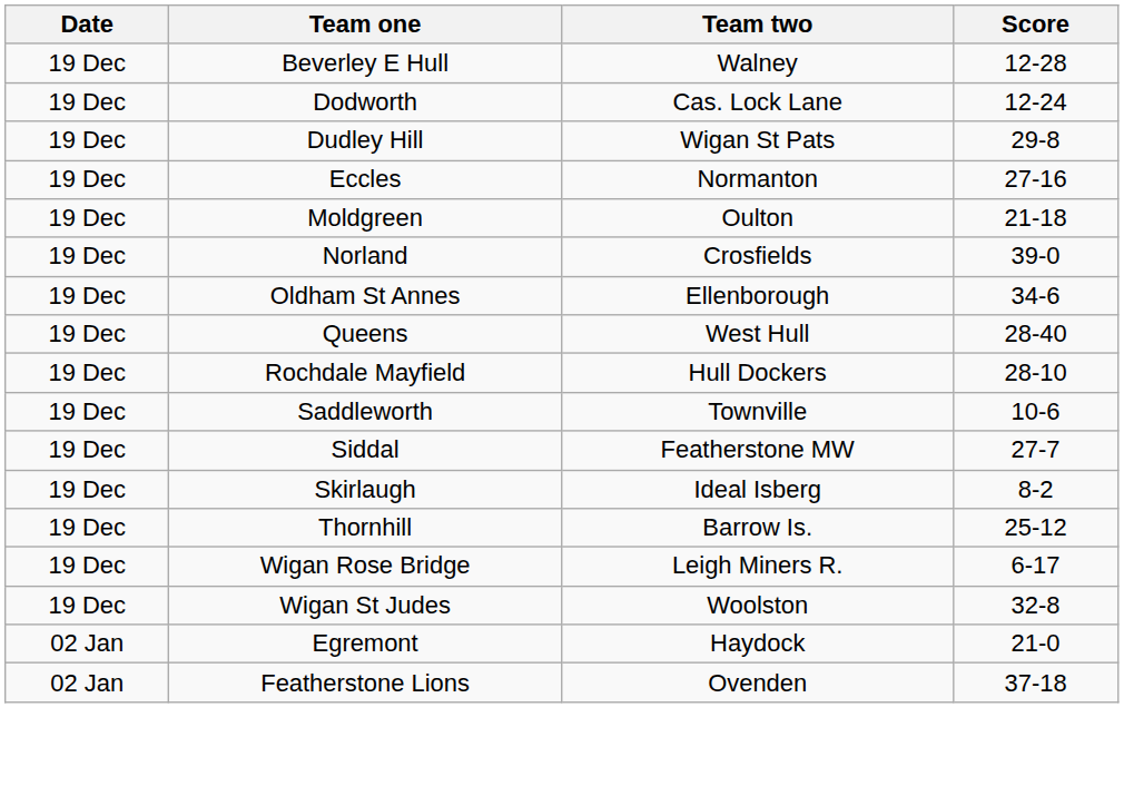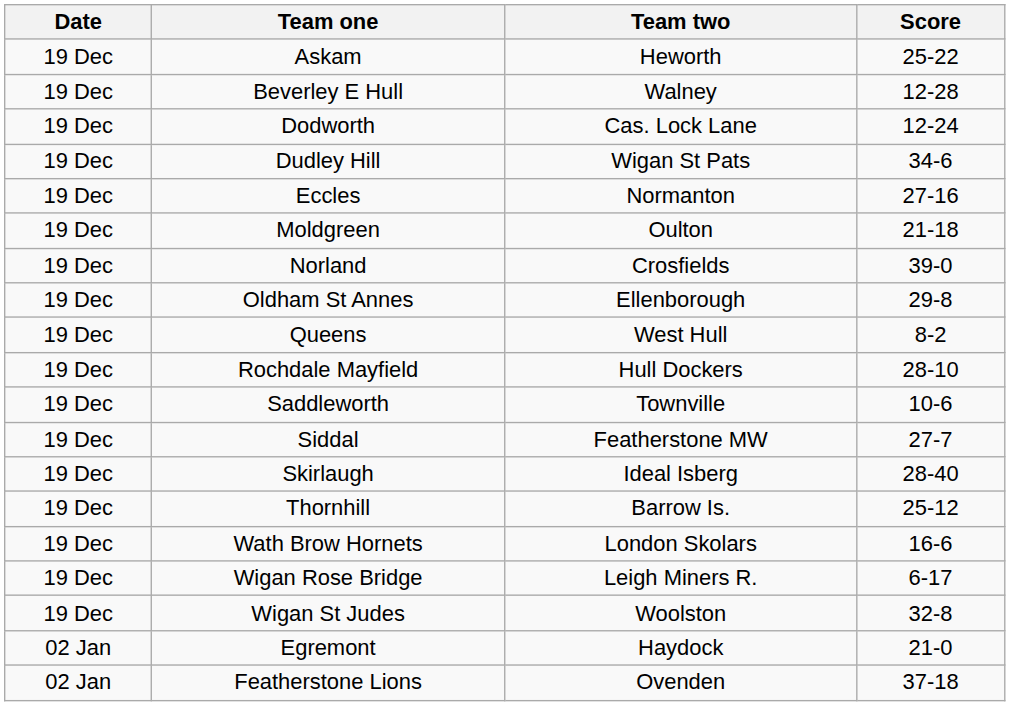+ row: 19 Dec | Askam | Heworth | 25-22
Dudley Hill | Score: 29-8 -> 34-6
Oldham St Annes | Score: 34-6 -> 29-8
Queens | Score: 28-40 -> 8-2
Skirlaugh | Score: 8-2 -> 28-40
+ row: 19 Dec | Wath Brow Hornets | London Skolars | 16-6
